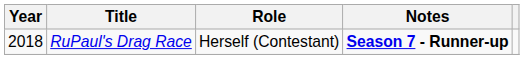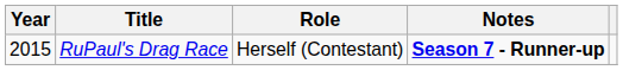RuPaul's Drag Race | Year: 2018 -> 2015
